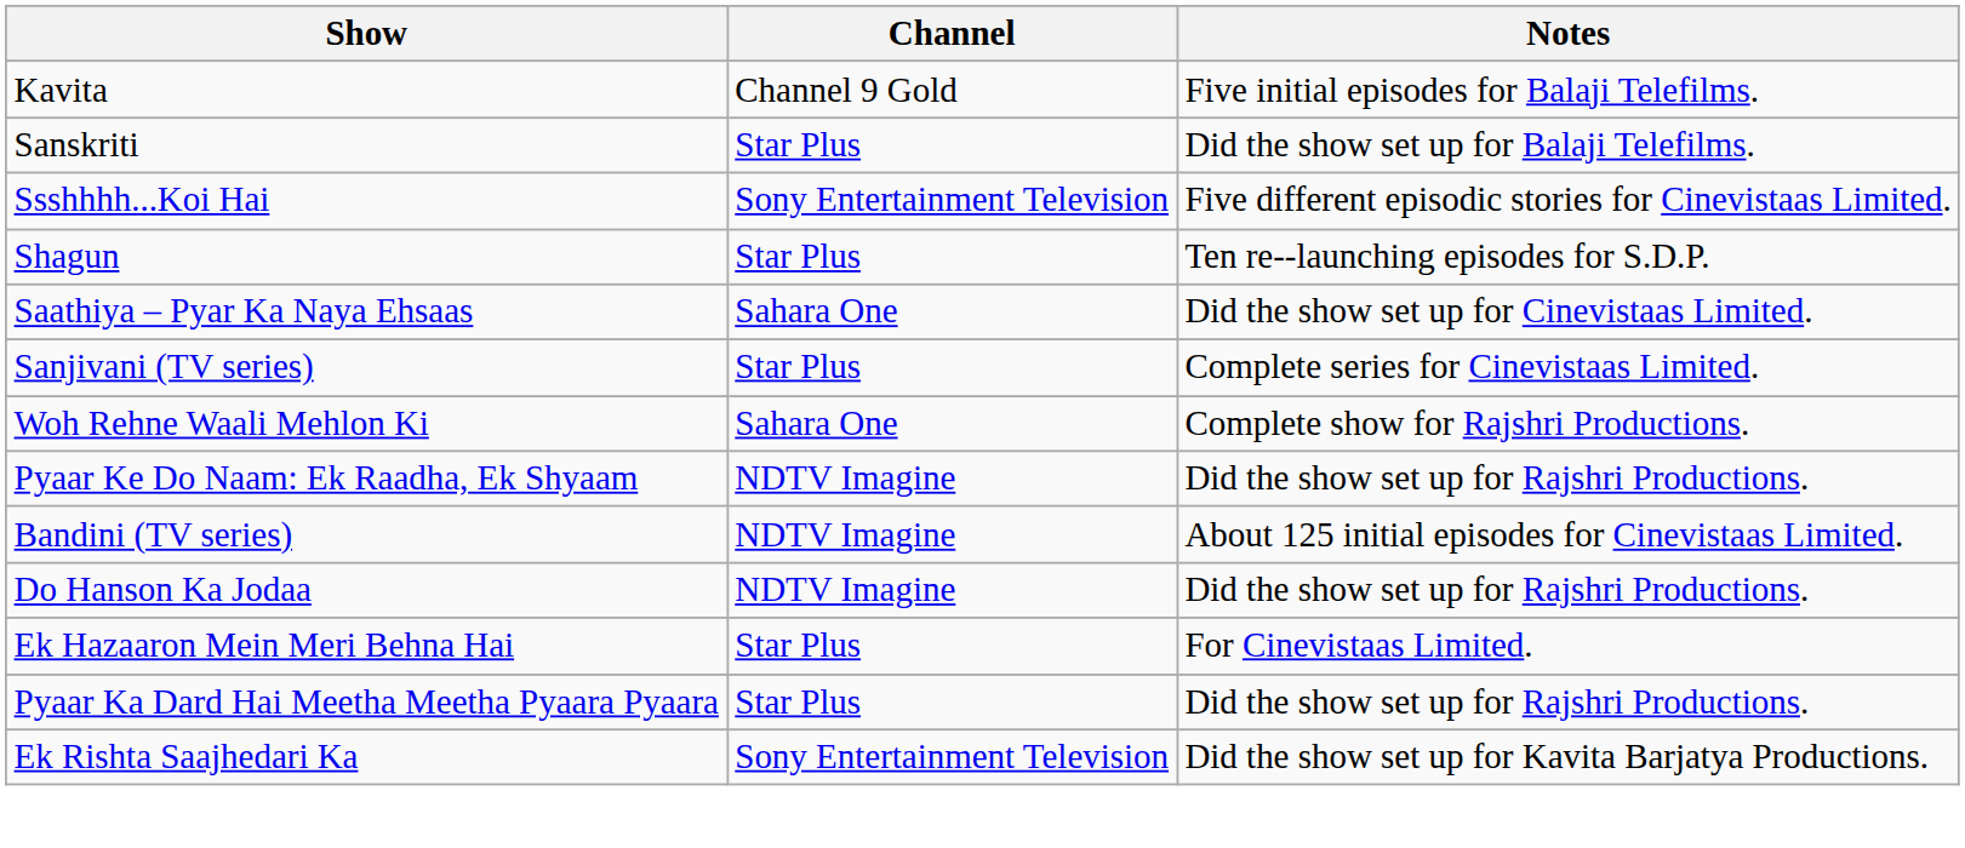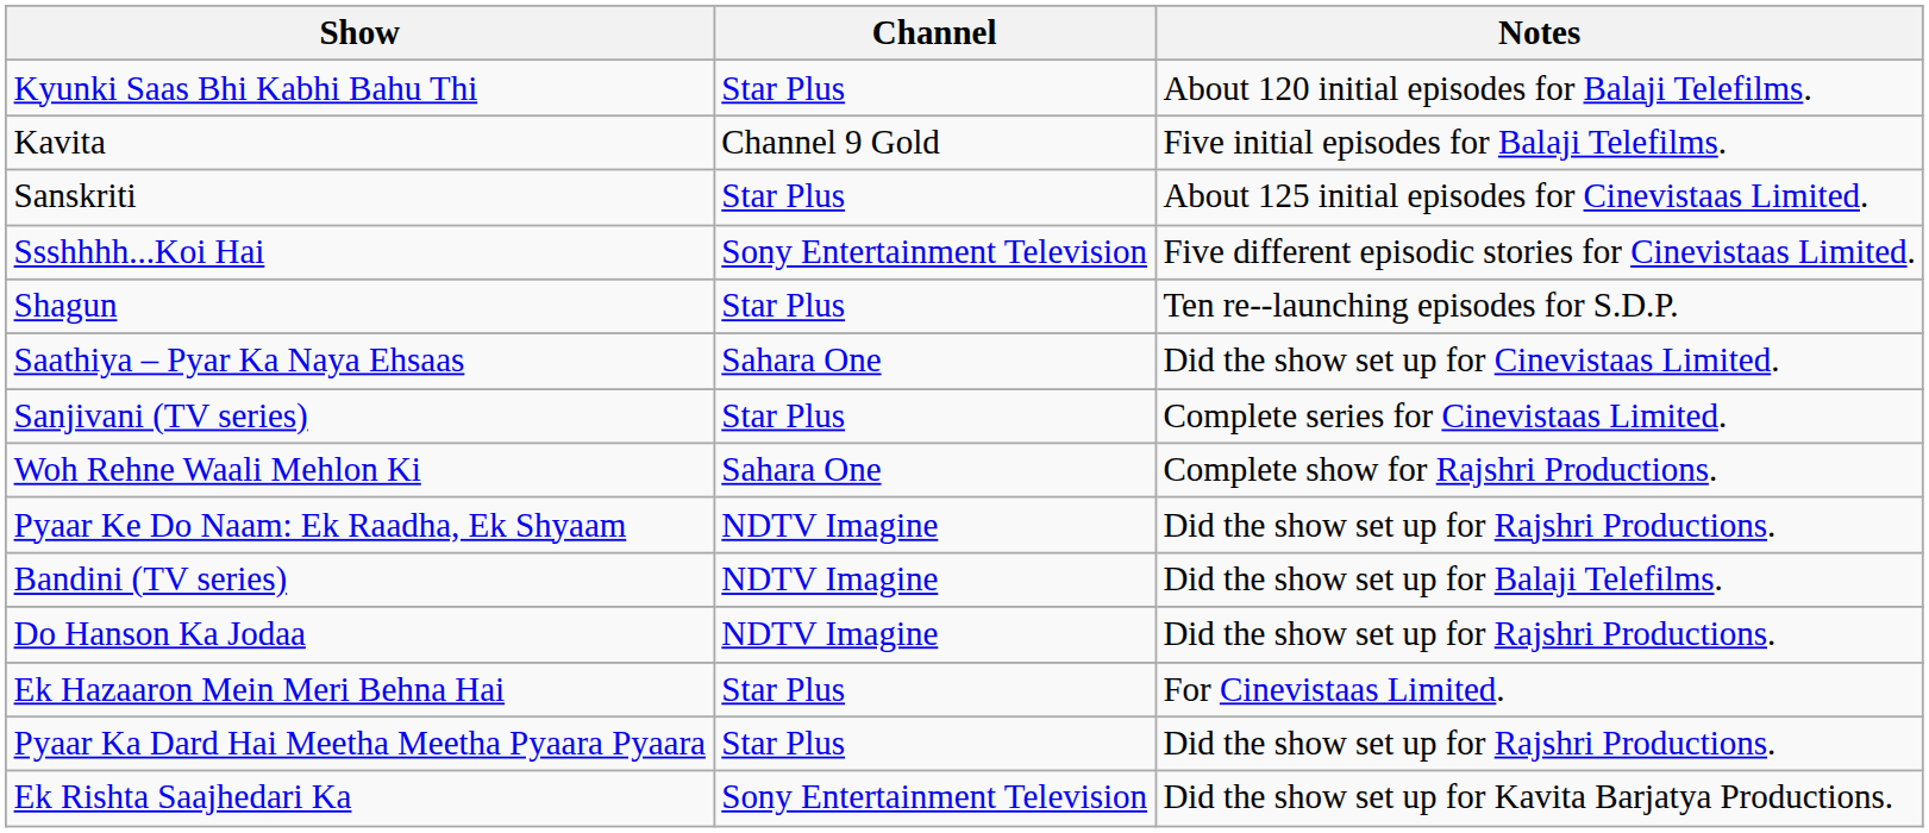+ row: Kyunki Saas Bhi Kabhi Bahu Thi | Star Plus | About 120 initial episodes for Balaji Telefilms.
Sanskriti | Notes: Did the show set up for Balaji Telefilms. -> About 125 initial episodes for Cinevistaas Limited.
Bandini (TV series) | Notes: About 125 initial episodes for Cinevistaas Limited. -> Did the show set up for Balaji Telefilms.
